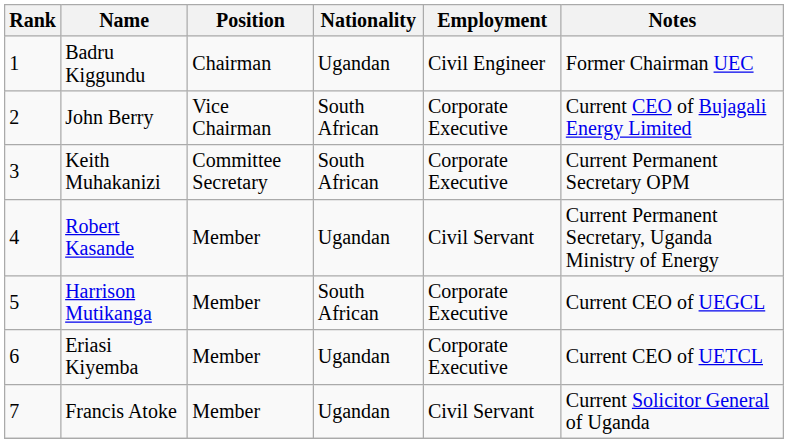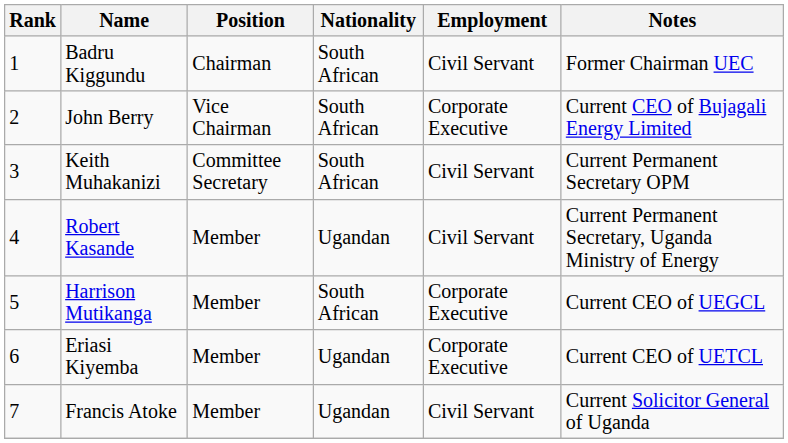Badru Kiggundu | Nationality: Ugandan -> South African
Badru Kiggundu | Employment: Civil Engineer -> Civil Servant
Keith Muhakanizi | Employment: Corporate Executive -> Civil Servant
